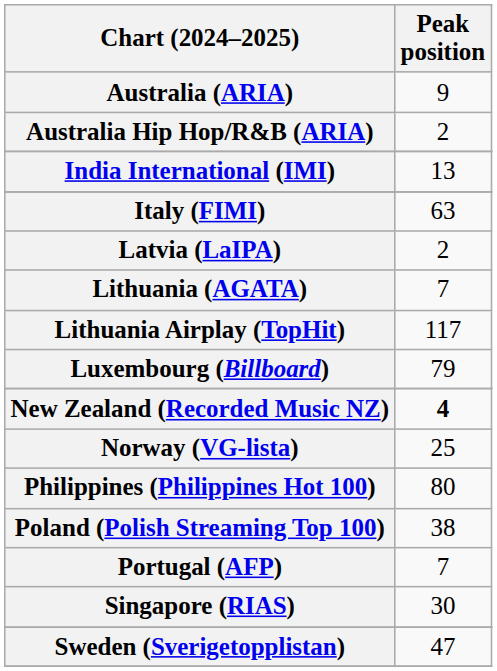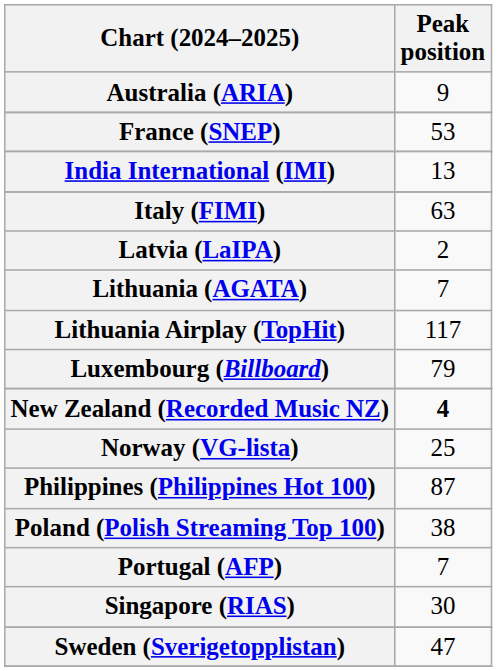- row: Australia Hip Hop/R&B (ARIA) | 2
+ row: France (SNEP) | 53
Philippines (Philippines Hot 100) | Peak position: 80 -> 87
